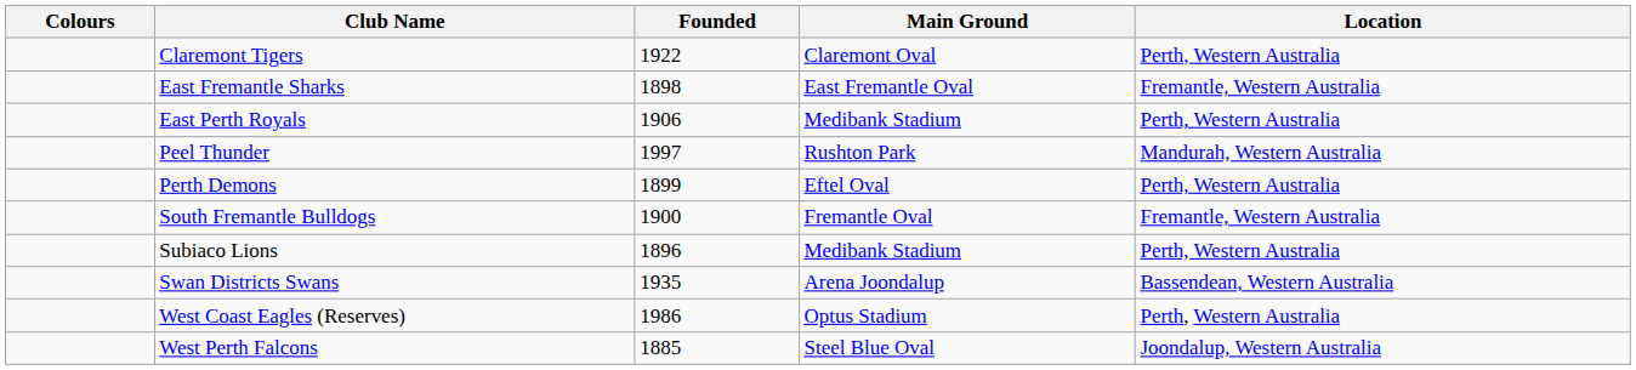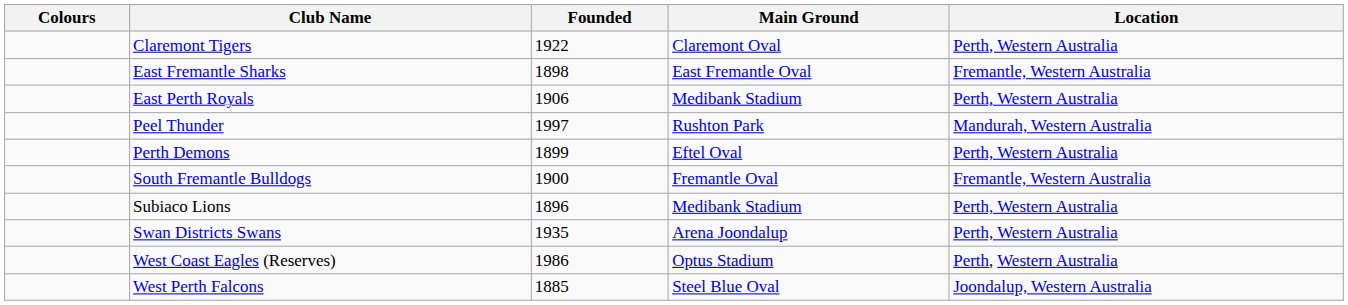Swan Districts Swans | Location: Bassendean, Western Australia -> Perth, Western Australia
